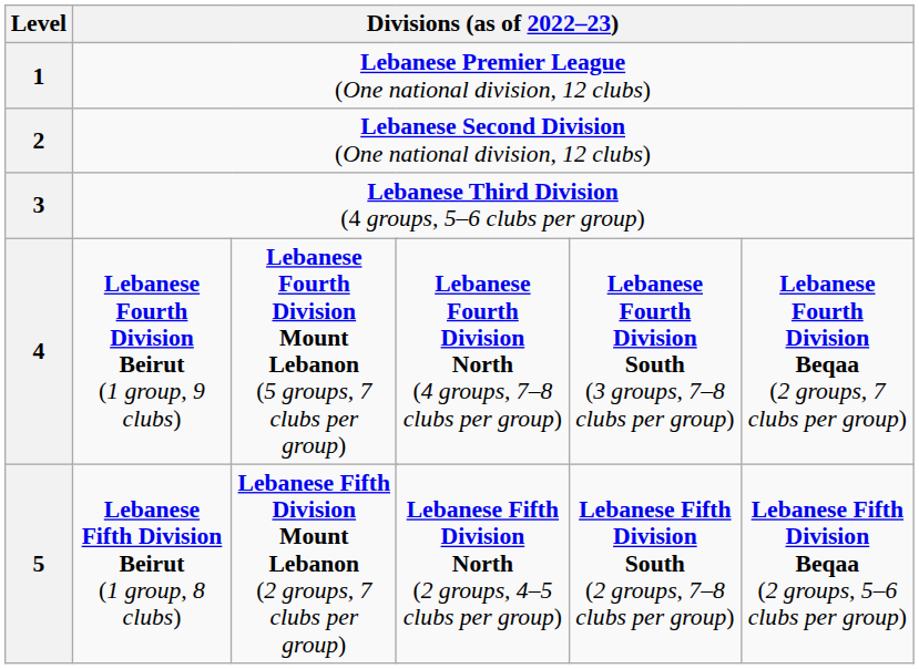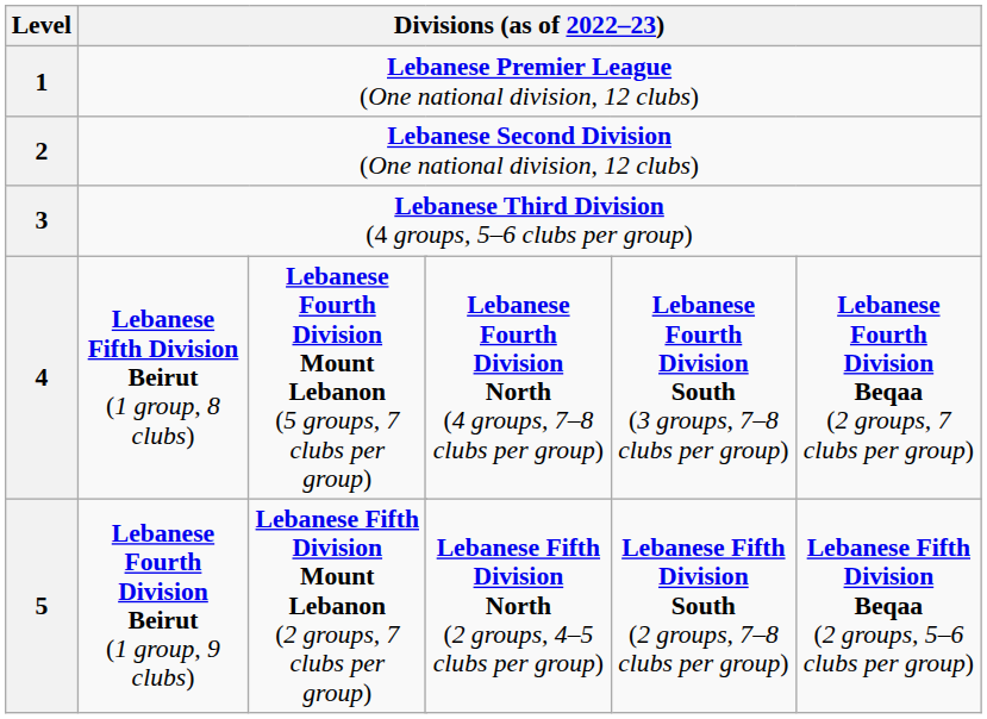4 | column 2: Lebanese Fourth Division Beirut (1 group, 9 clubs) -> Lebanese Fifth Division Beirut (1 group, 8 clubs)
5 | column 2: Lebanese Fifth Division Beirut (1 group, 8 clubs) -> Lebanese Fourth Division Beirut (1 group, 9 clubs)
